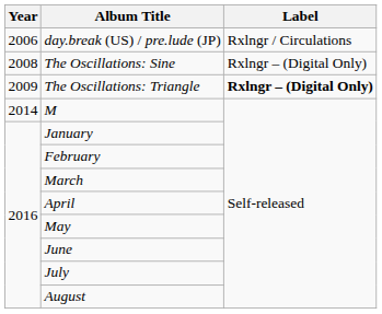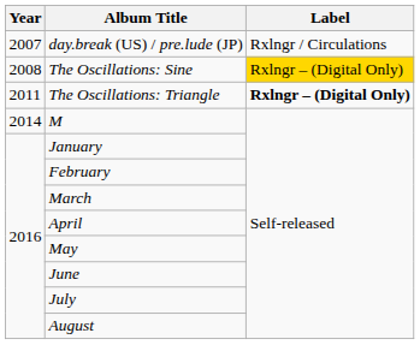day.break (US) / pre.lude (JP) | Year: 2006 -> 2007
The Oscillations: Sine | Label: no background -> gold background
The Oscillations: Triangle | Year: 2009 -> 2011
